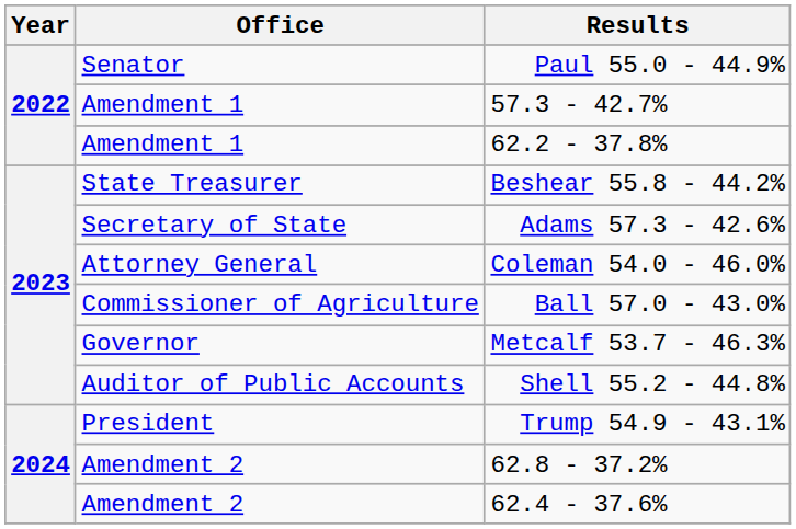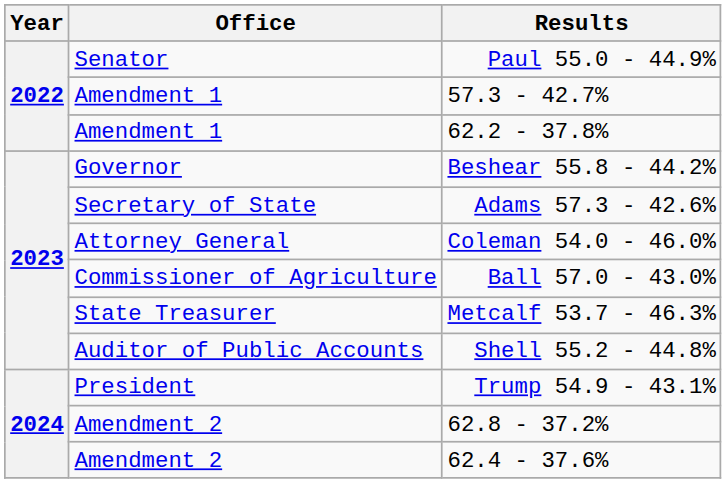Beshear 55.8 - 44.2% | Office: State Treasurer -> Governor
Metcalf 53.7 - 46.3% | Office: Governor -> State Treasurer
